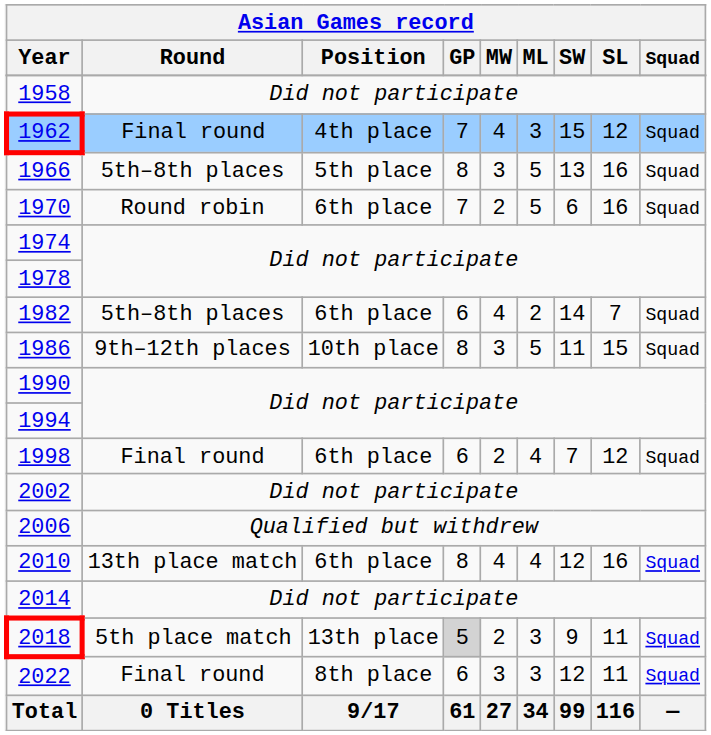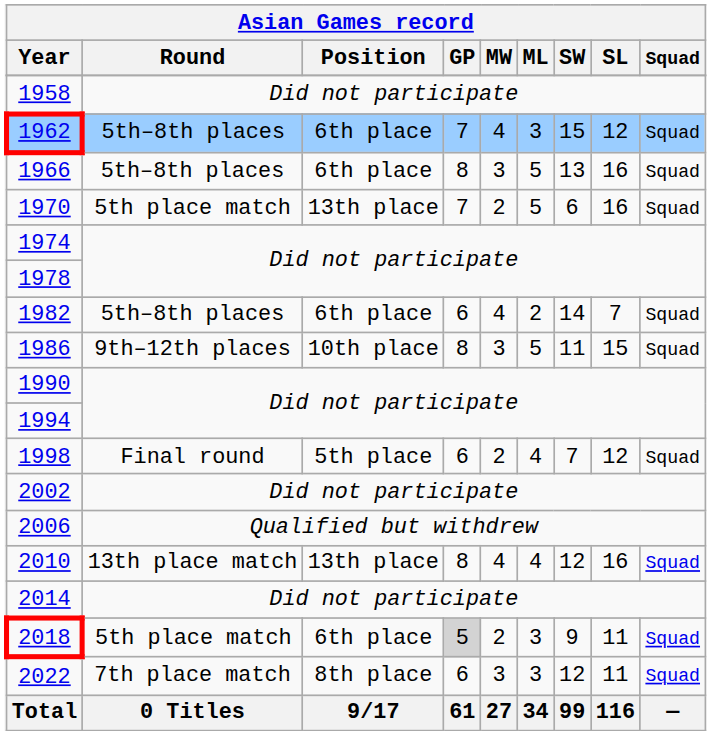1962 | Round: Final round -> 5th–8th places
1962 | Position: 4th place -> 6th place
1966 | Position: 5th place -> 6th place
1970 | Round: Round robin -> 5th place match
1970 | Position: 6th place -> 13th place
1998 | Position: 6th place -> 5th place
2010 | Position: 6th place -> 13th place
2018 | Position: 13th place -> 6th place
2022 | Round: Final round -> 7th place match
